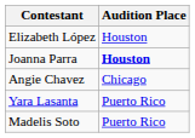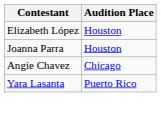Joanna Parra | Audition Place: bold -> normal
- row: Madelis Soto | Puerto Rico
